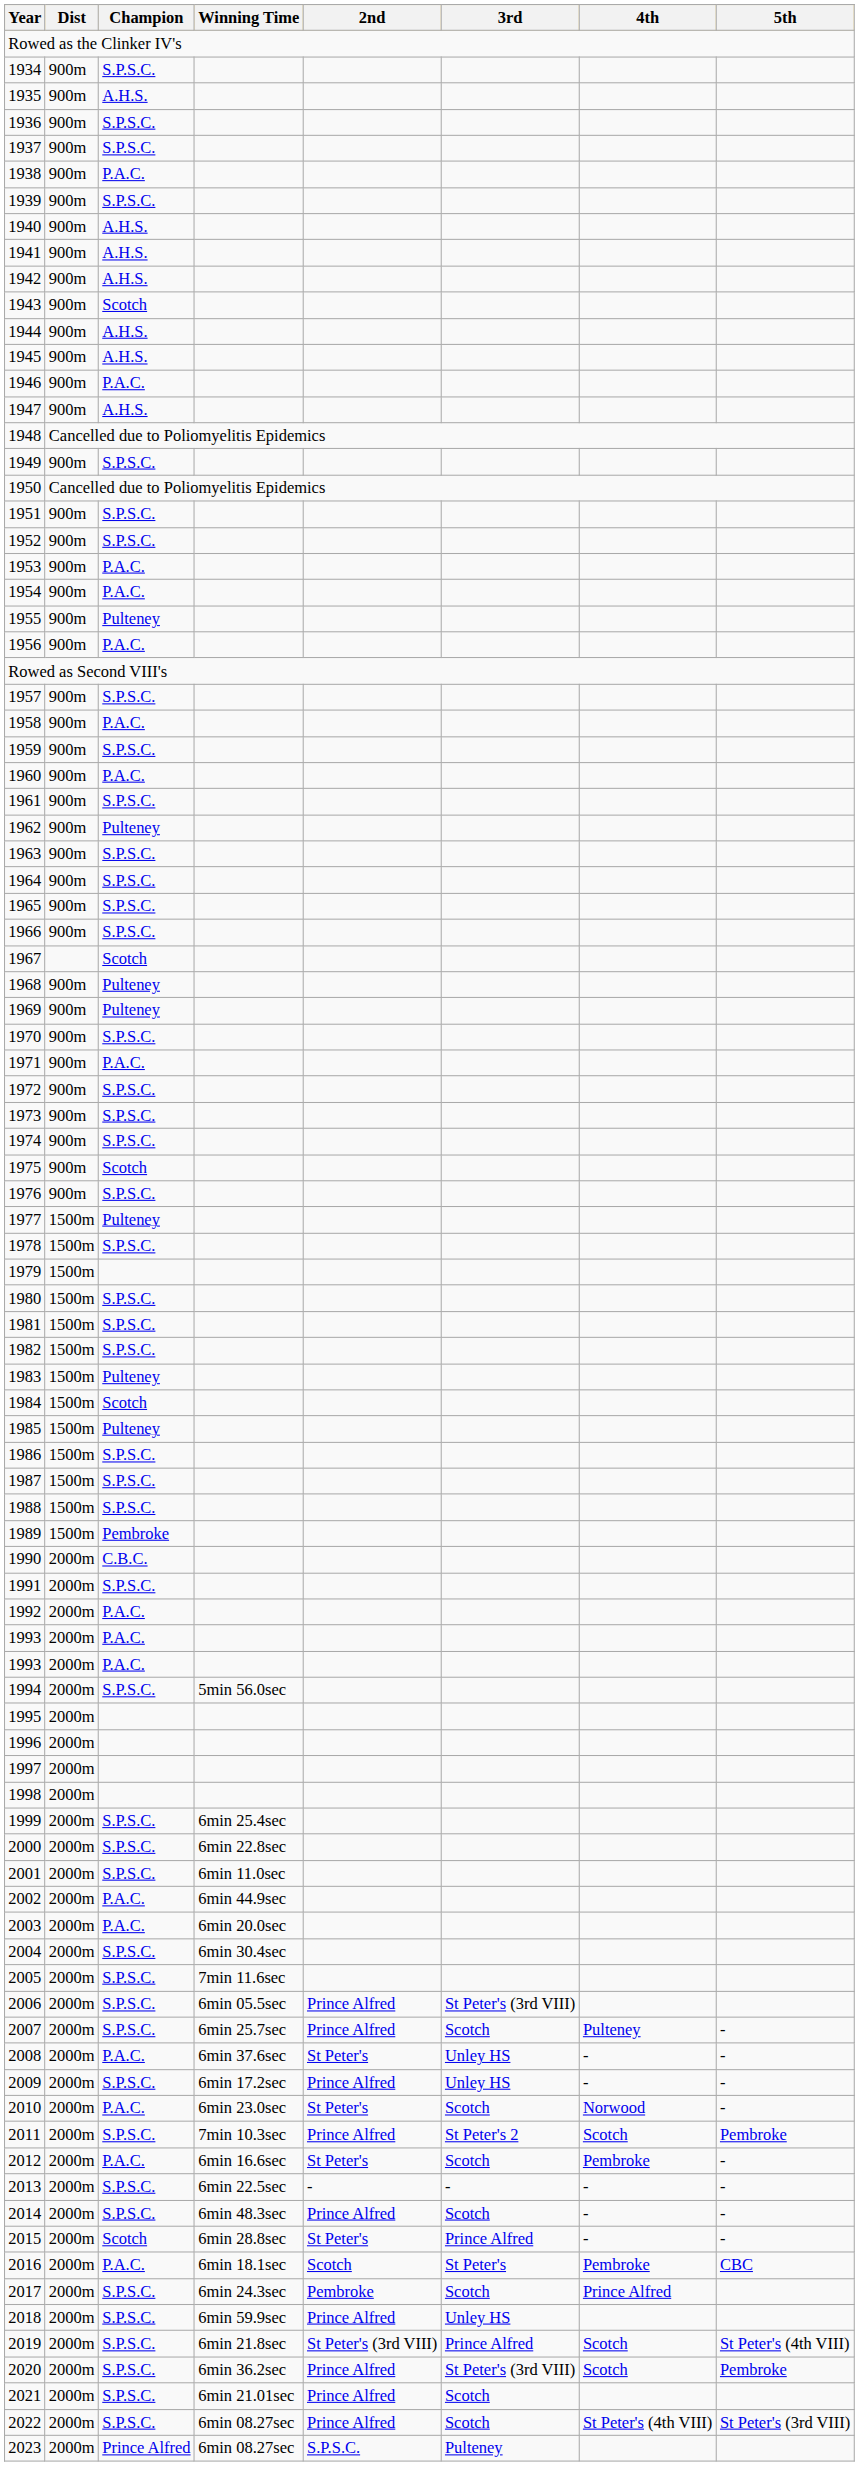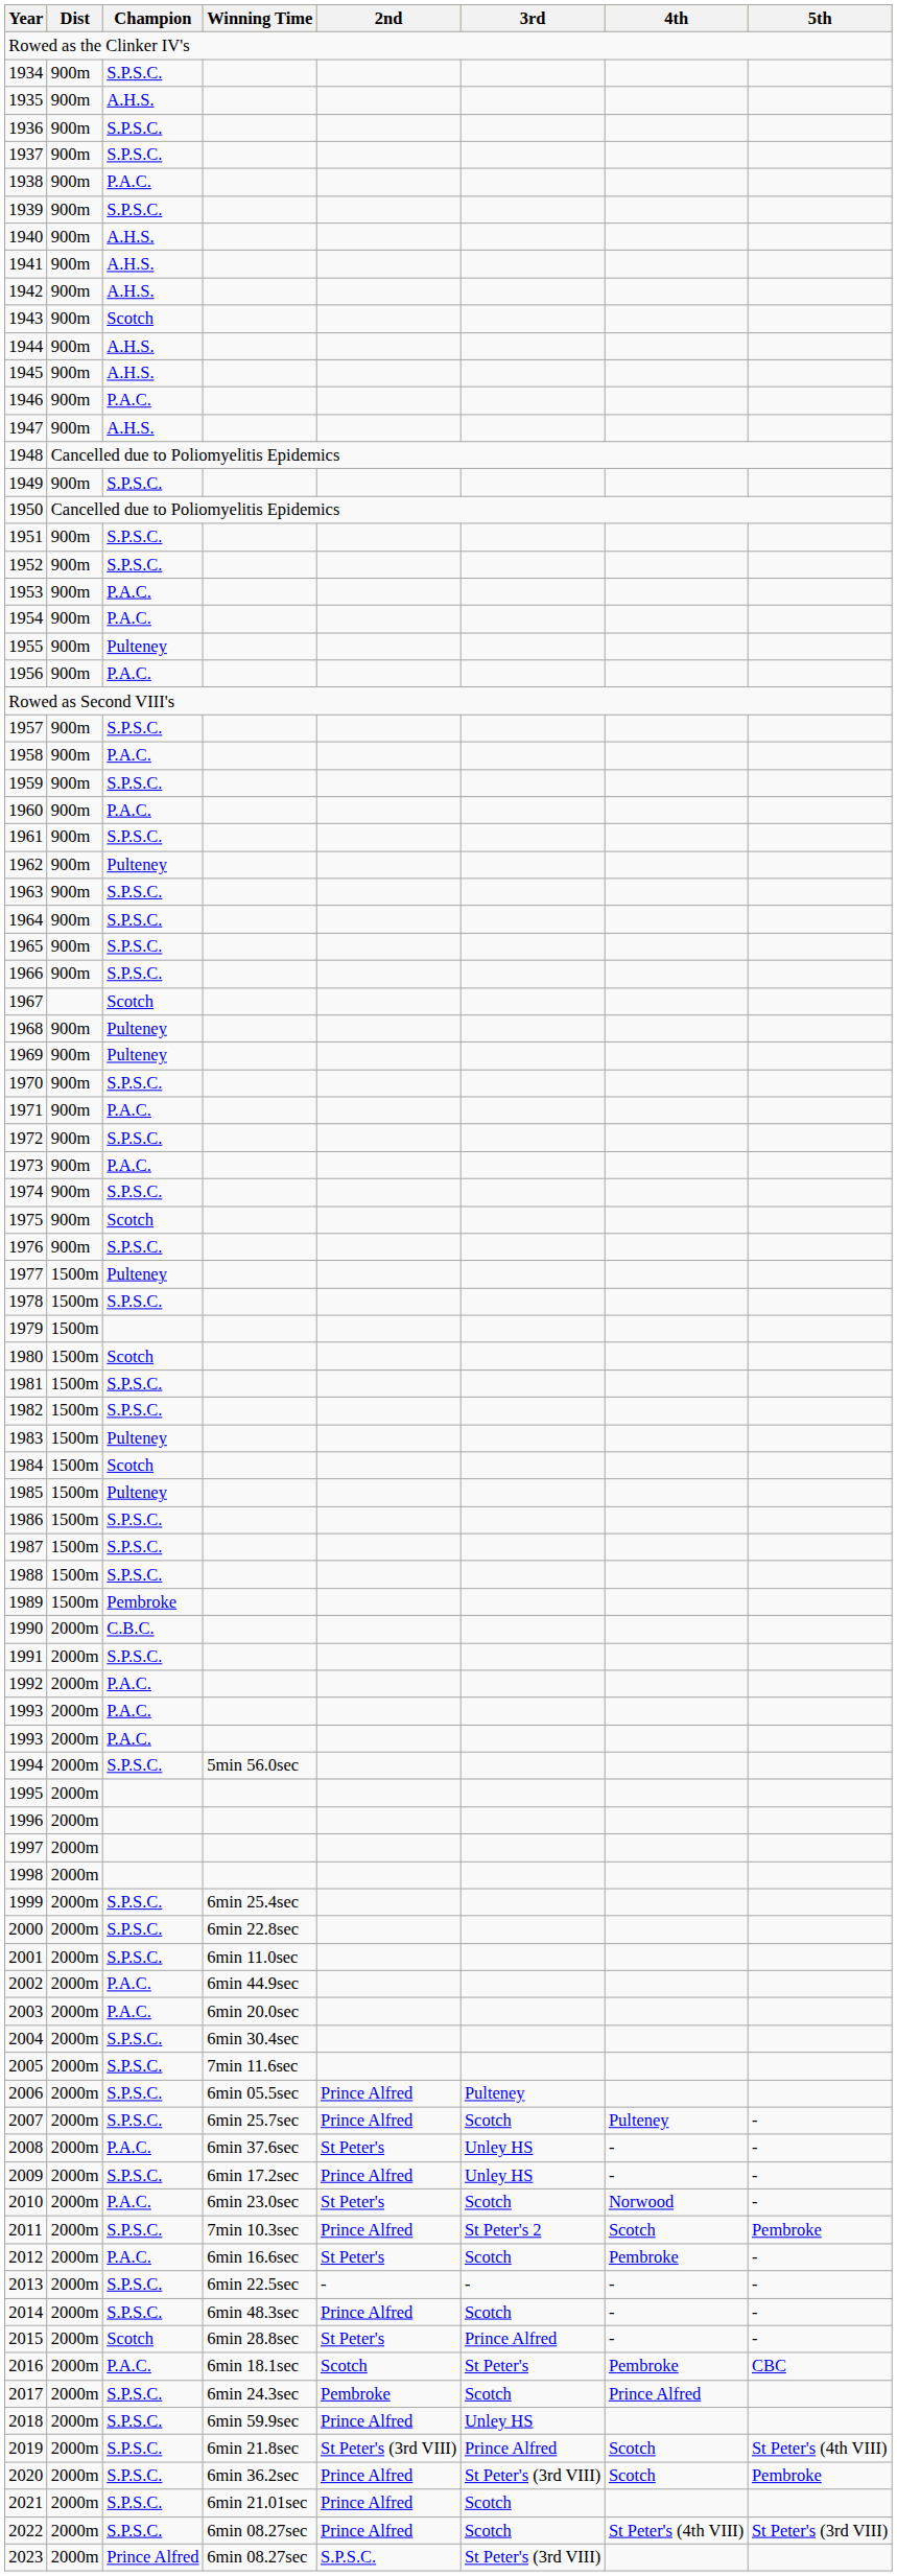1973 | Champion: S.P.S.C. -> P.A.C.
1980 | Champion: S.P.S.C. -> Scotch
2006 | 3rd: St Peter's (3rd VIII) -> Pulteney
2023 | 3rd: Pulteney -> St Peter's (3rd VIII)
